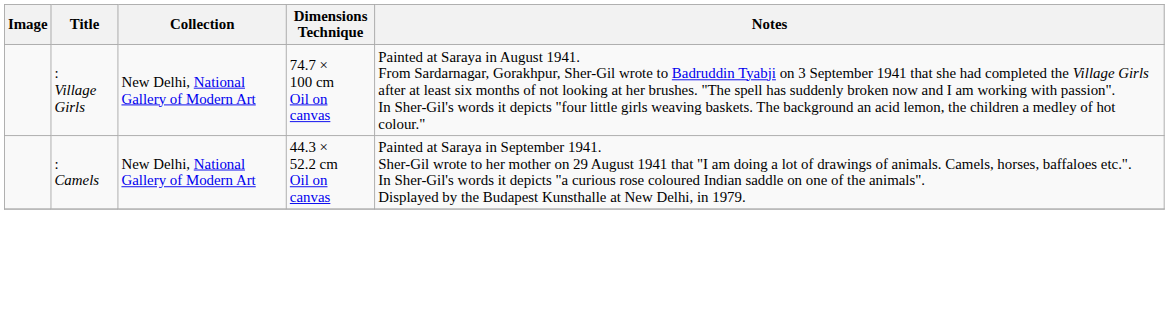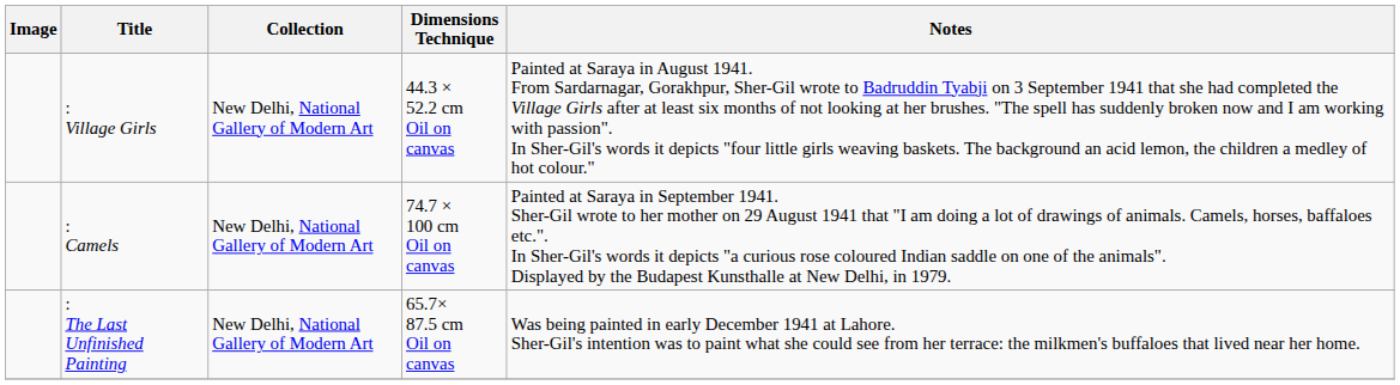: Village Girls | Dimensions Technique: 74.7 × 100 cm Oil on canvas -> 44.3 × 52.2 cm Oil on canvas
: Camels | Dimensions Technique: 44.3 × 52.2 cm Oil on canvas -> 74.7 × 100 cm Oil on canvas
+ row: : The Last Unfinished Painting | New Delhi, National Gallery of Modern Art | 65.7× 87.5 cm Oil on canvas | Was being painted in early December 1941 at Lahore. Sher-Gil's intention was to paint what she could see from her terrace: the milkmen's buffaloes that lived near her home.
